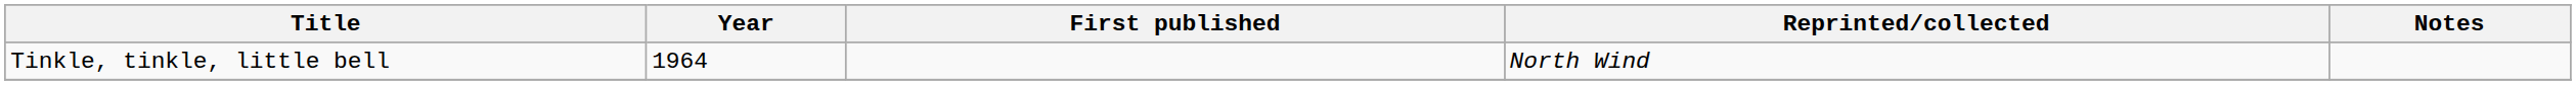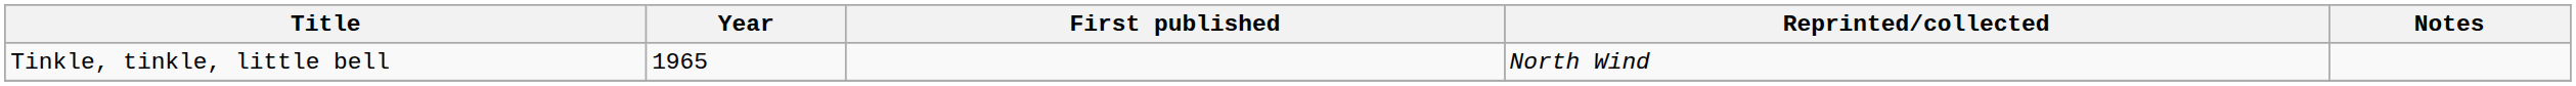Tinkle, tinkle, little bell | Year: 1964 -> 1965
